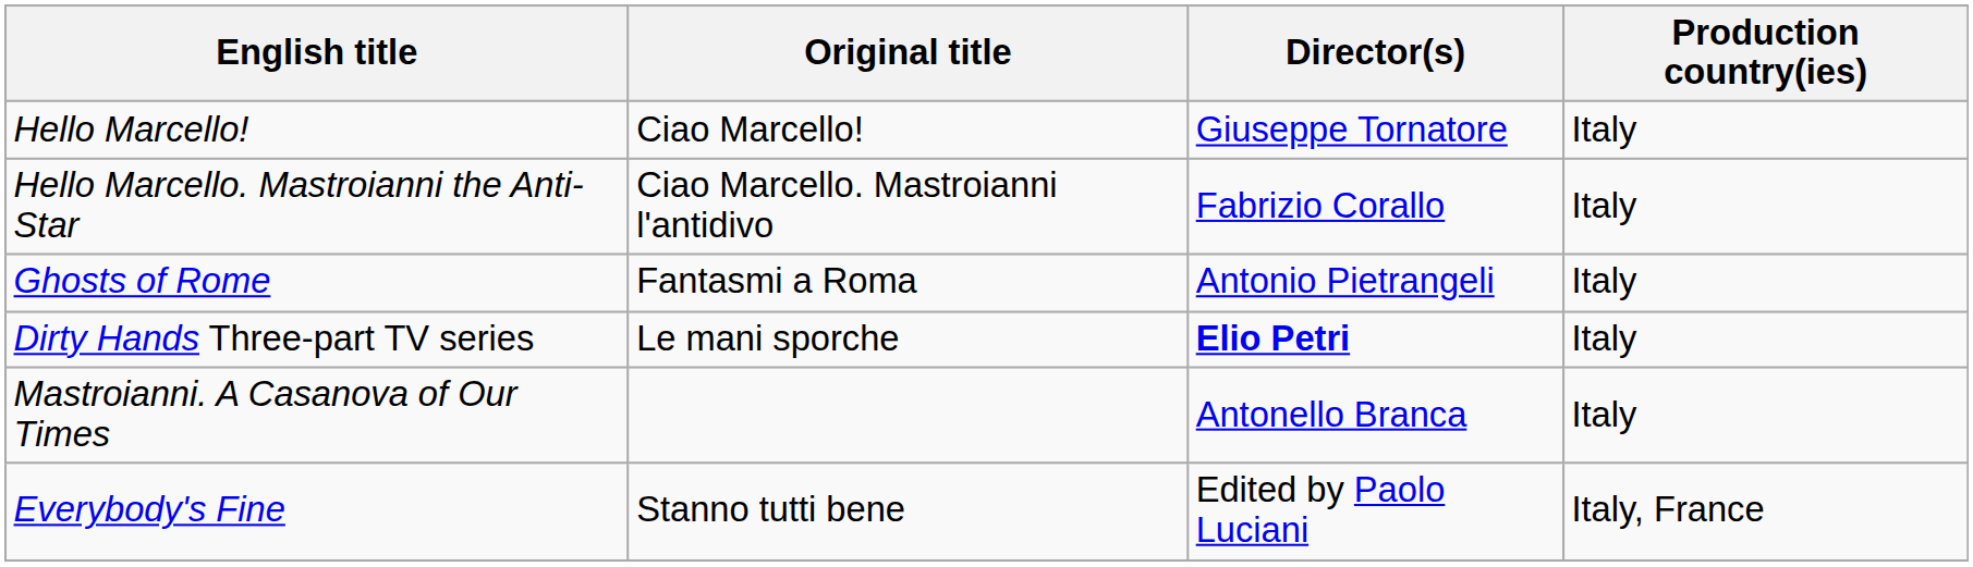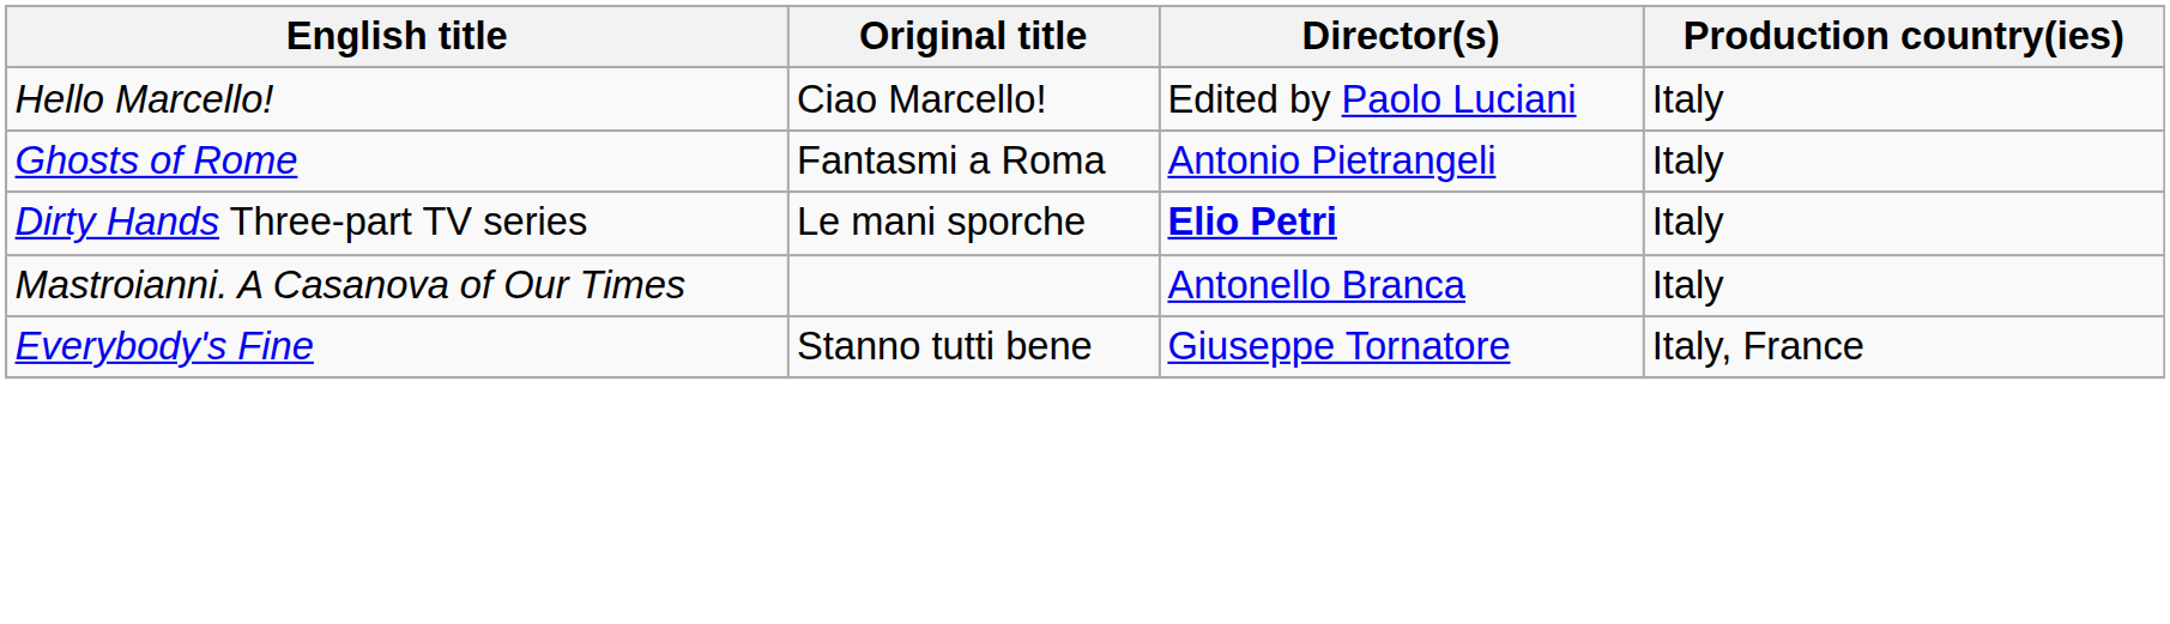Hello Marcello! | Director(s): Giuseppe Tornatore -> Edited by Paolo Luciani
- row: Hello Marcello. Mastroianni the Anti-Star | Ciao Marcello. Mastroianni l'antidivo | Fabrizio Corallo | Italy
Everybody's Fine | Director(s): Edited by Paolo Luciani -> Giuseppe Tornatore
